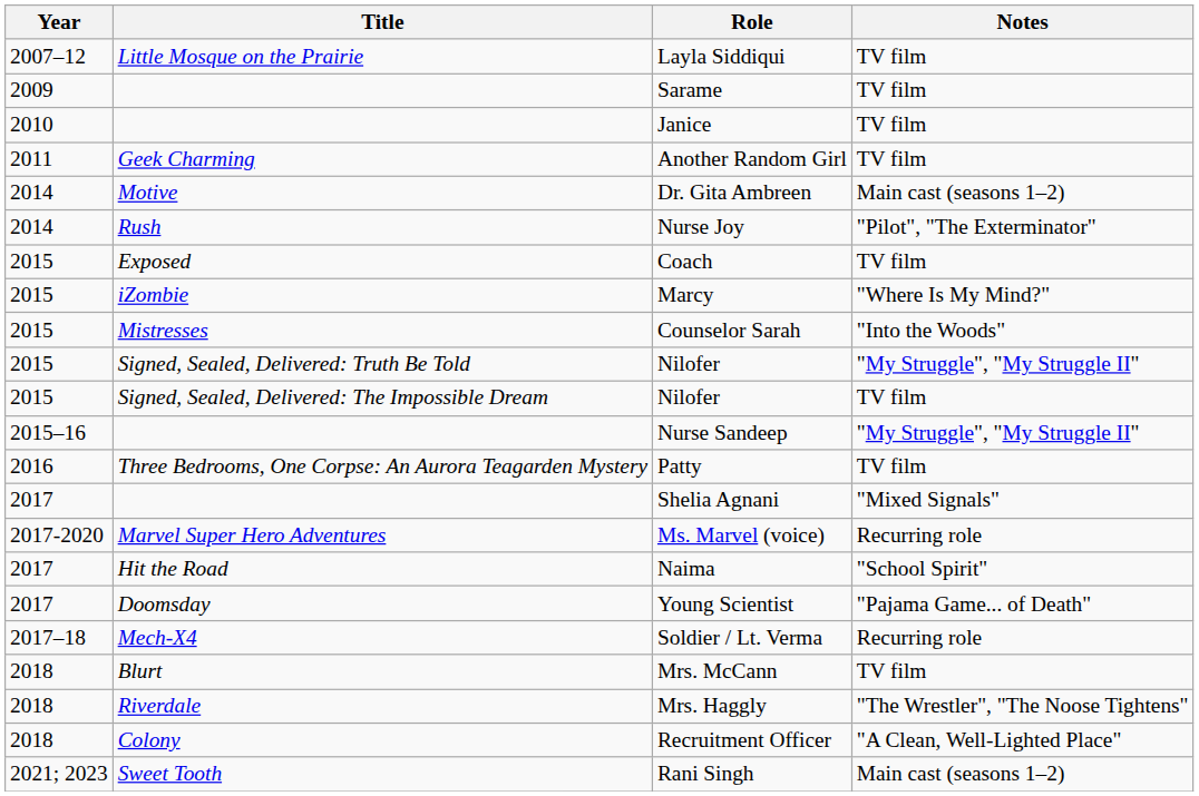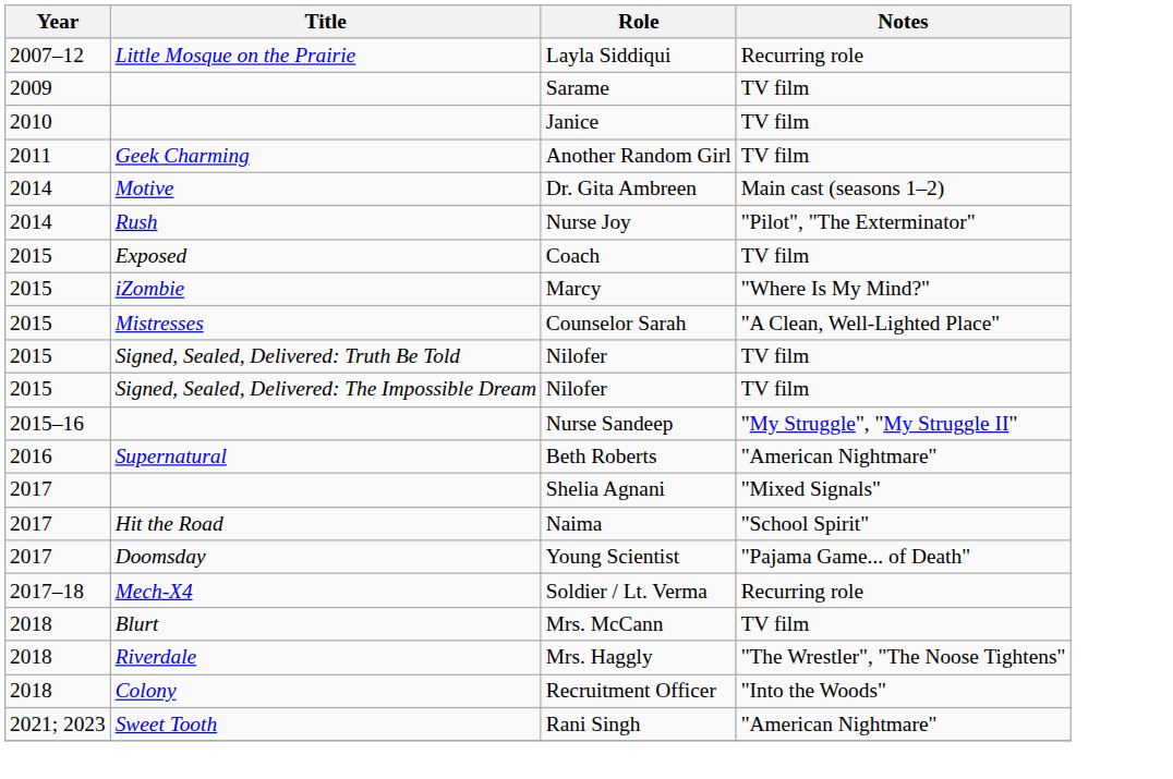Layla Siddiqui | Notes: TV film -> Recurring role
Counselor Sarah | Notes: "Into the Woods" -> "A Clean, Well-Lighted Place"
Signed, Sealed, Delivered: Truth Be Told / Nilofer | Notes: "My Struggle", "My Struggle II" -> TV film
- row: 2016 | Three Bedrooms, One Corpse: An Aurora Teagarden Mystery | Patty | TV film
+ row: 2016 | Supernatural | Beth Roberts | "American Nightmare"
- row: 2017-2020 | Marvel Super Hero Adventures | Ms. Marvel (voice) | Recurring role
Recruitment Officer | Notes: "A Clean, Well-Lighted Place" -> "Into the Woods"
Rani Singh | Notes: Main cast (seasons 1–2) -> "American Nightmare"
